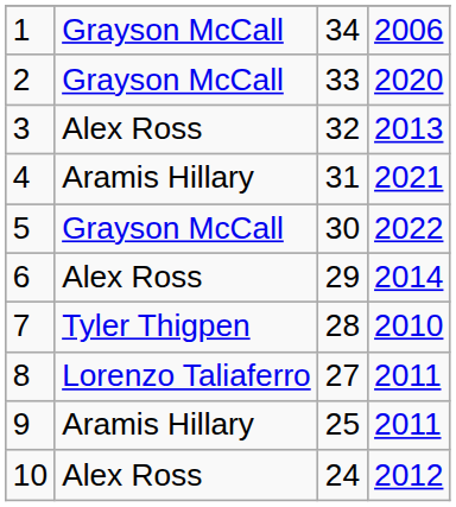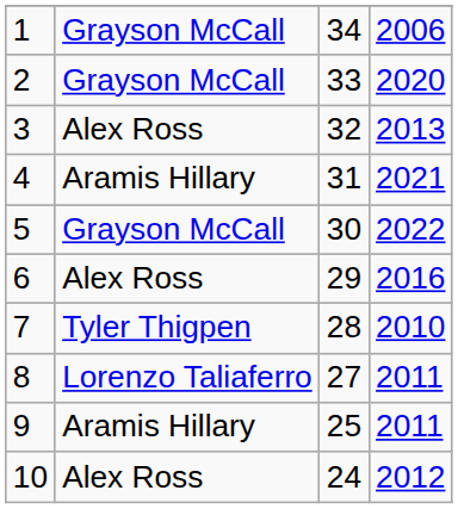6 | column 4: 2014 -> 2016
